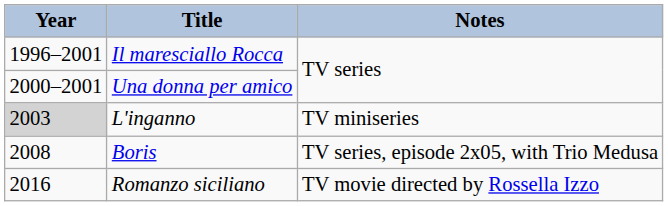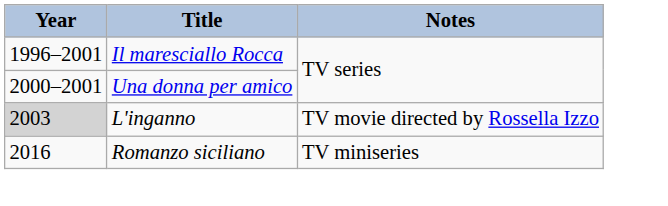L'inganno | Notes: TV miniseries -> TV movie directed by Rossella Izzo
- row: 2008 | Boris | TV series, episode 2x05, with Trio Medusa
Romanzo siciliano | Notes: TV movie directed by Rossella Izzo -> TV miniseries
